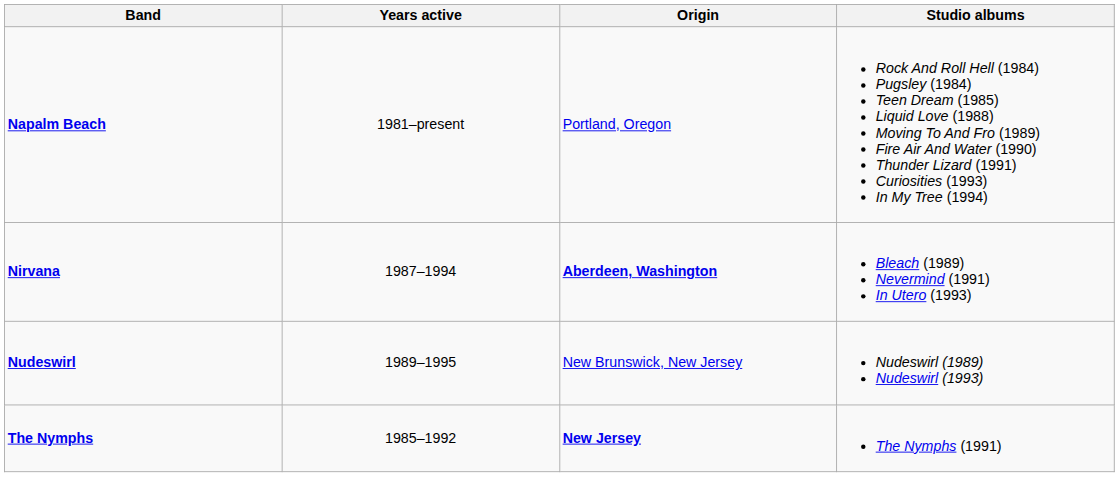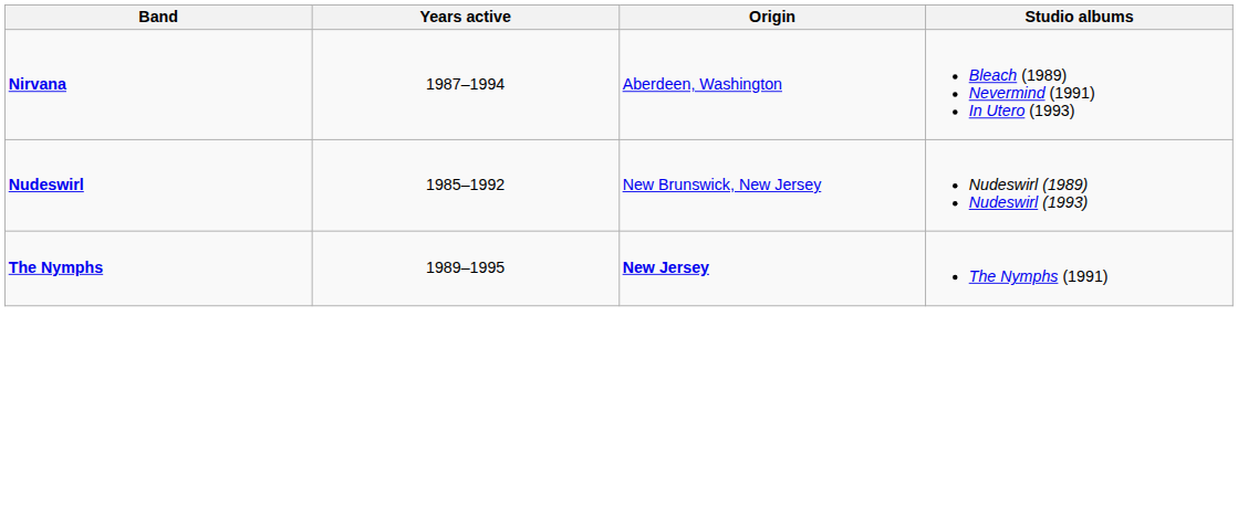- row: Napalm Beach | 1981–present | Portland, Oregon | Rock And Roll Hell (1984) Pugsley (1984) Teen Dream (1985) Liquid Love (1988) Moving To And Fro (1989) Fire Air And Water (1990) Thunder Lizard (1991) Curiosities (1993) In My Tree (1994)
Nirvana | Origin: bold -> normal
Nudeswirl | Years active: 1989–1995 -> 1985–1992
The Nymphs | Years active: 1985–1992 -> 1989–1995
